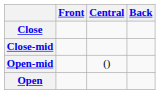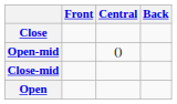rows swapped: Close-mid <-> Open-mid
